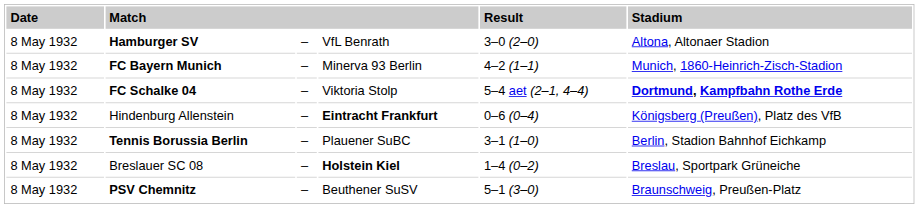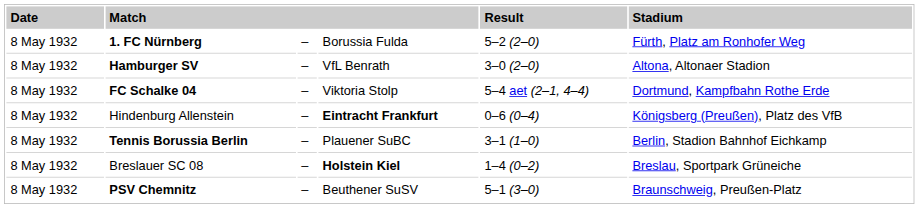+ row: 8 May 1932 | 1. FC Nürnberg | – | Borussia Fulda | 5–2 (2–0) | Fürth, Platz am Ronhofer Weg
- row: 8 May 1932 | FC Bayern Munich | – | Minerva 93 Berlin | 4–2 (1–1) | Munich, 1860-Heinrich-Zisch-Stadion
FC Schalke 04 | column 6: bold -> normal
